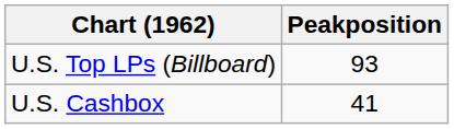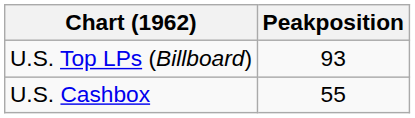U.S. Cashbox | Peakposition: 41 -> 55
